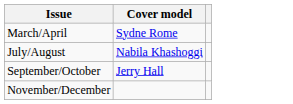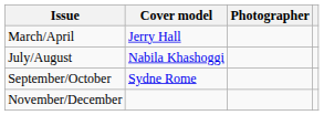+ column: Photographer
March/April | Cover model: Sydne Rome -> Jerry Hall
September/October | Cover model: Jerry Hall -> Sydne Rome
